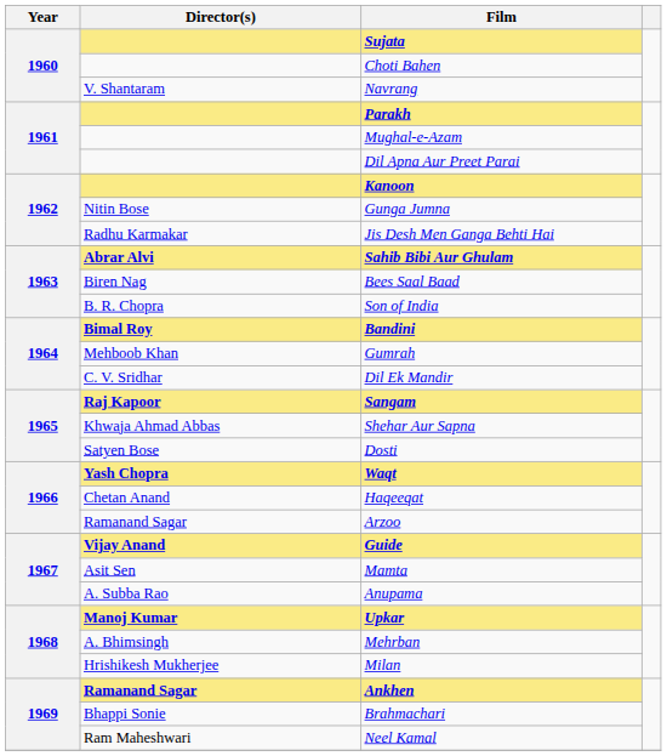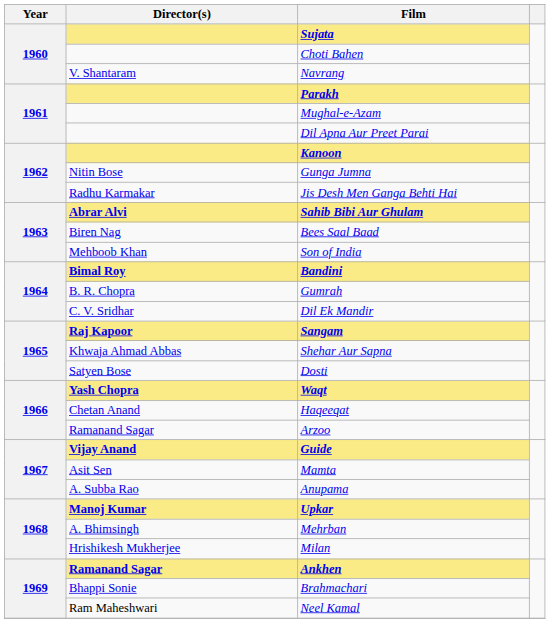Son of India | Director(s): B. R. Chopra -> Mehboob Khan
Gumrah | Director(s): Mehboob Khan -> B. R. Chopra
